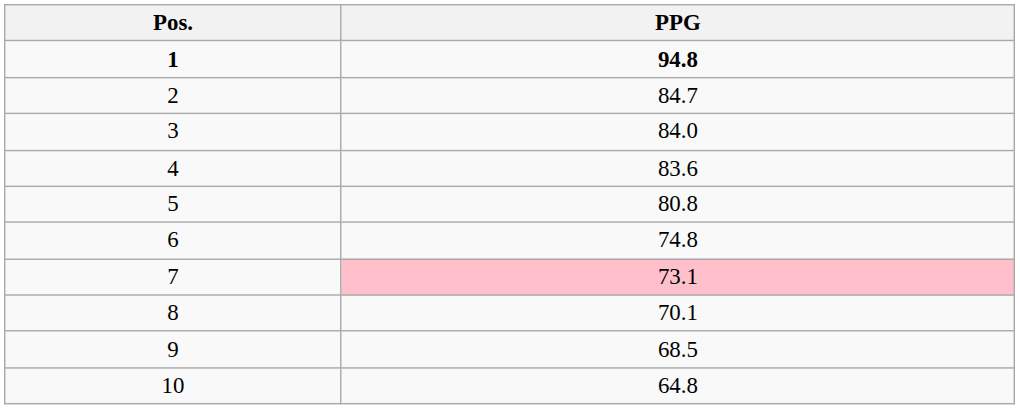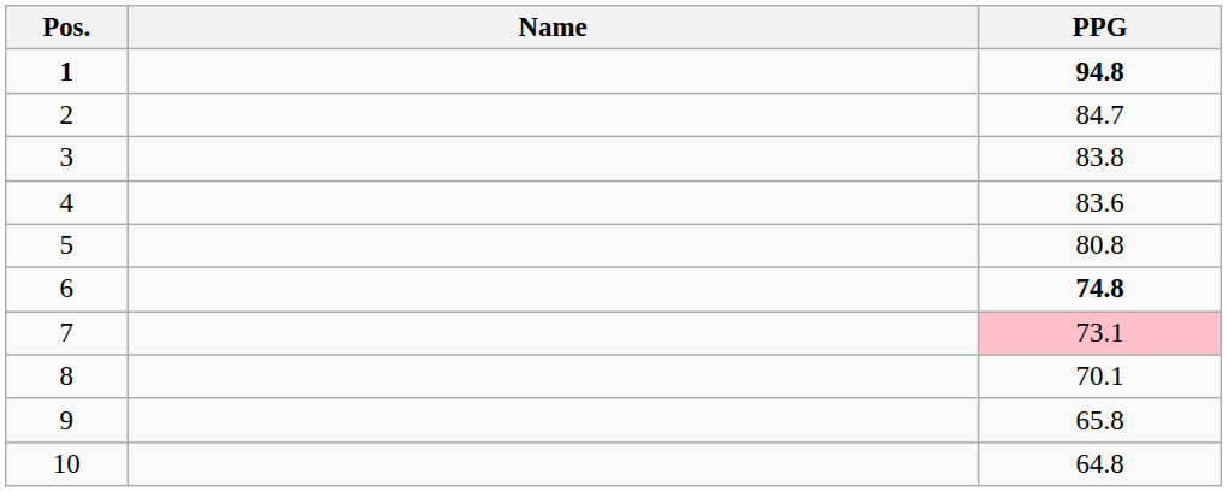+ column: Name
3 | PPG: 84.0 -> 83.8
6 | PPG: normal -> bold
9 | PPG: 68.5 -> 65.8
